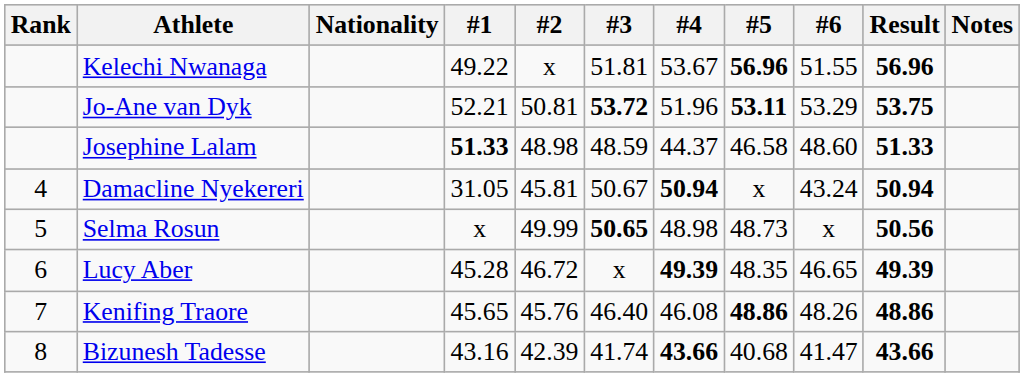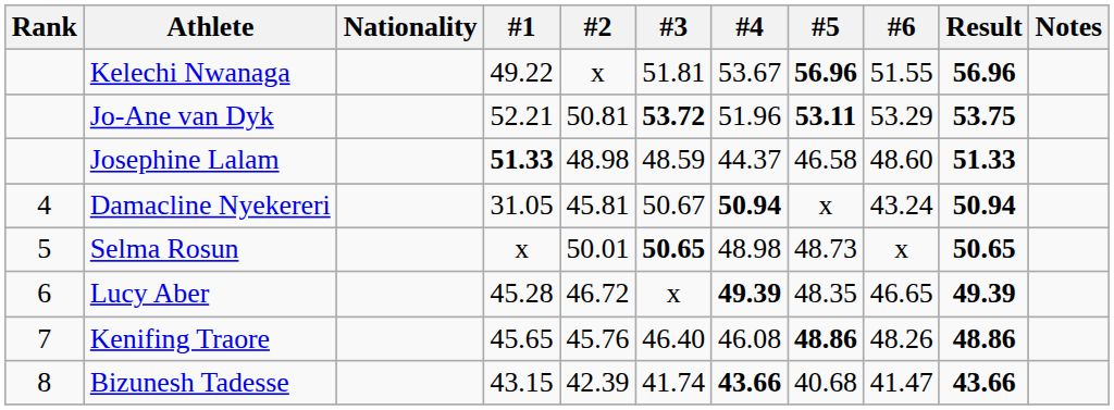Selma Rosun | #2: 49.99 -> 50.01
Selma Rosun | Result: 50.56 -> 50.65
Bizunesh Tadesse | #1: 43.16 -> 43.15
